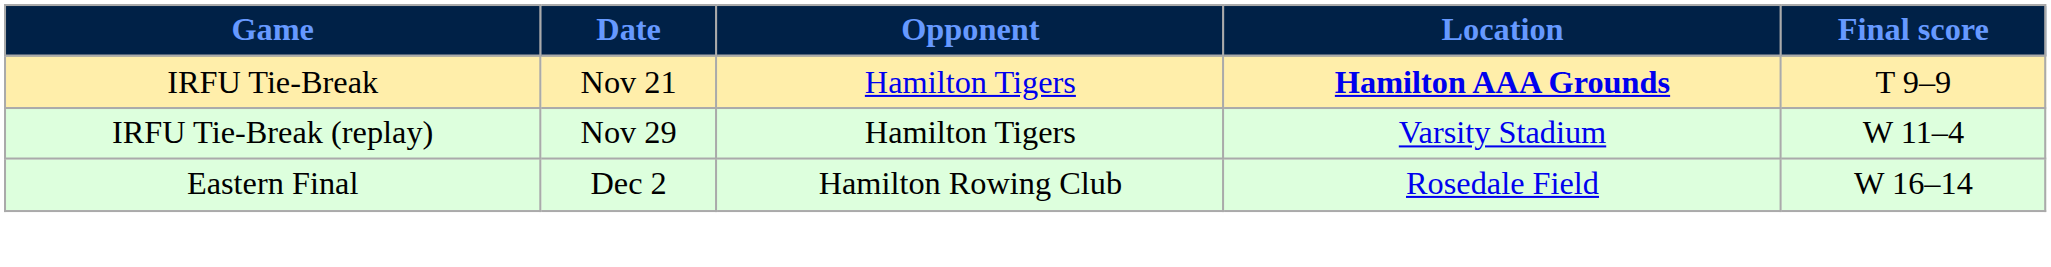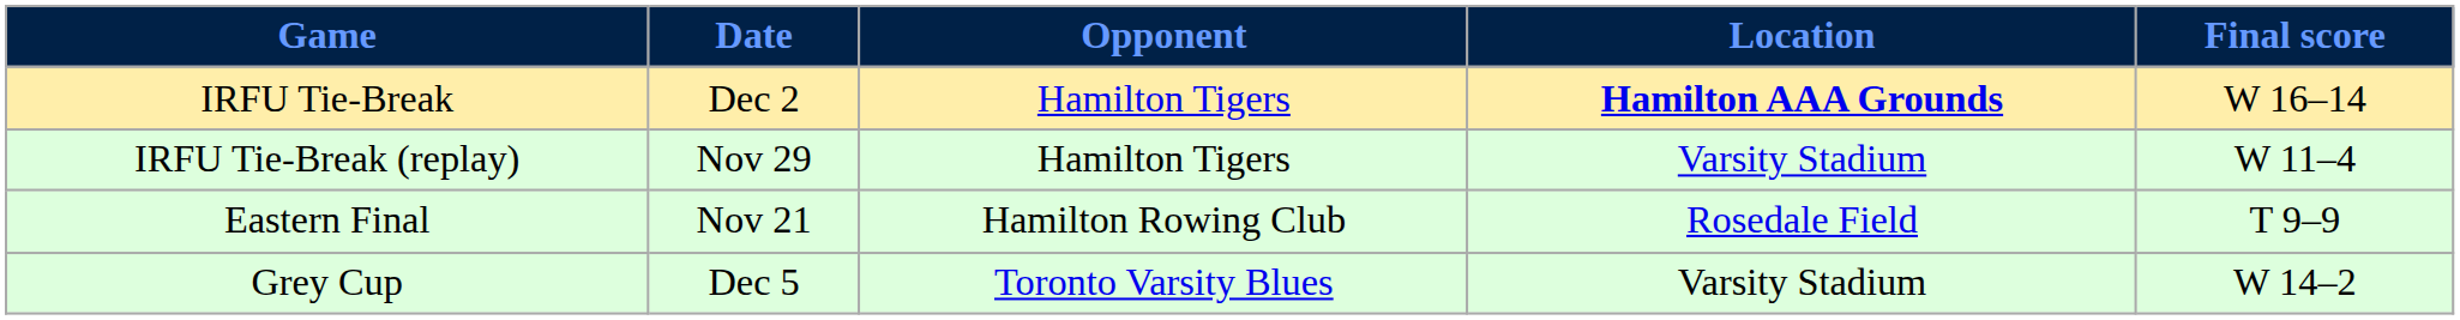IRFU Tie-Break | Date: Nov 21 -> Dec 2
IRFU Tie-Break | Final score: T 9–9 -> W 16–14
Eastern Final | Date: Dec 2 -> Nov 21
Eastern Final | Final score: W 16–14 -> T 9–9
+ row: Grey Cup | Dec 5 | Toronto Varsity Blues | Varsity Stadium | W 14–2
